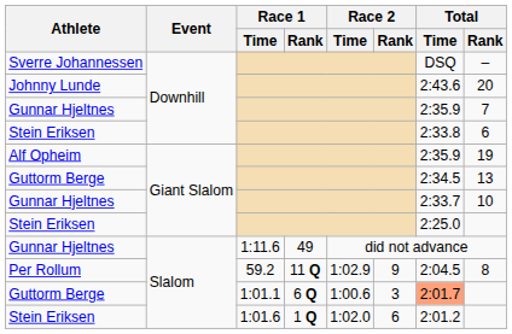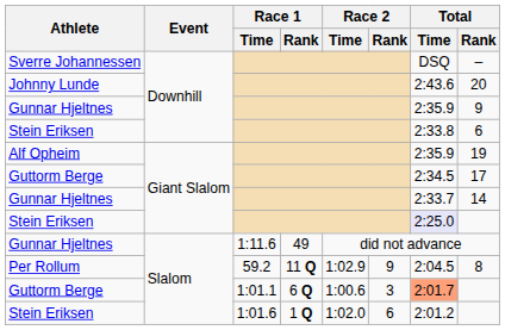Gunnar Hjeltnes / Downhill | Total / Rank: 7 -> 9
Guttorm Berge / Giant Slalom | Total / Rank: 13 -> 17
Gunnar Hjeltnes / Giant Slalom | Total / Rank: 10 -> 14
Stein Eriksen / Giant Slalom | Total / Time: no background -> lavender background
